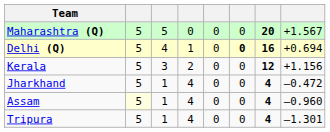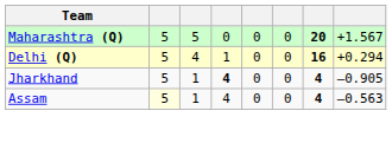Delhi (Q) | column 6: bold -> normal
Delhi (Q) | column 8: +0.694 -> +0.294
- row: Kerala | 5 | 3 | 2 | 0 | 0 | 12 | +1.156
Jharkhand | column 4: normal -> bold
Jharkhand | column 8: –0.472 -> –0.905
Assam | column 8: –0.960 -> –0.563
- row: Tripura | 5 | 1 | 4 | 0 | 0 | 4 | –1.301
